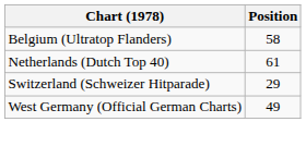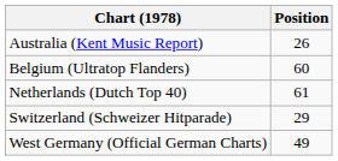+ row: Australia (Kent Music Report) | 26
Belgium (Ultratop Flanders) | Position: 58 -> 60
